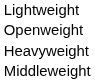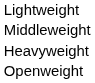rows swapped: Middleweight <-> Openweight
